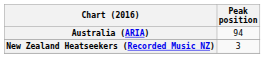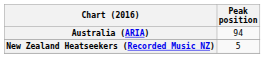New Zealand Heatseekers (Recorded Music NZ) | Peak position: 3 -> 5
